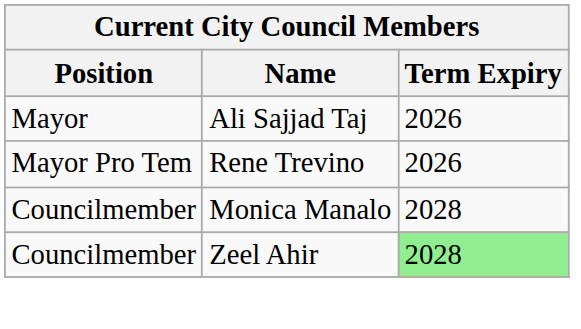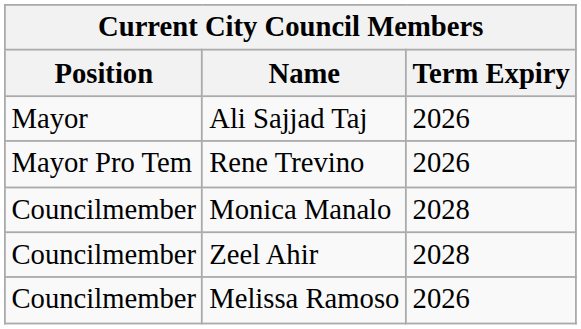Zeel Ahir | Term Expiry: lightgreen background -> no background
+ row: Councilmember | Melissa Ramoso | 2026
